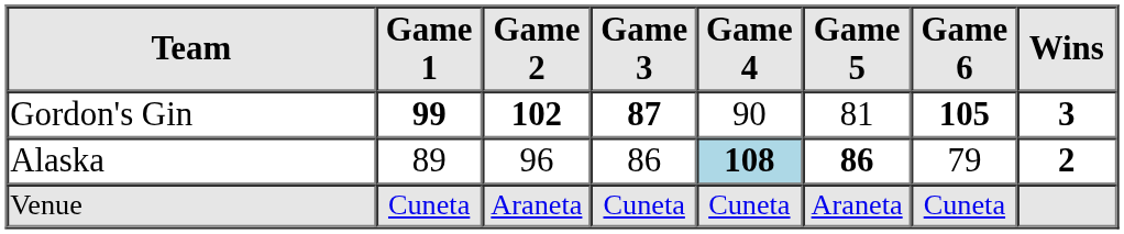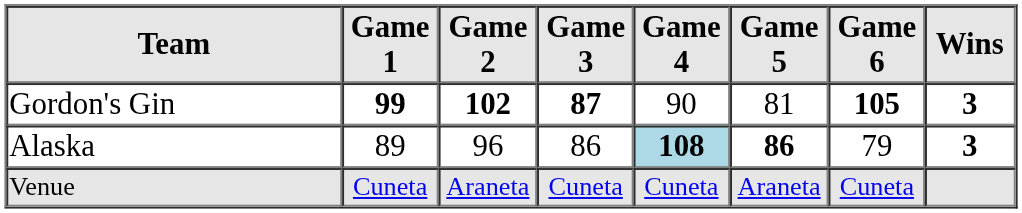Alaska | Wins: 2 -> 3
